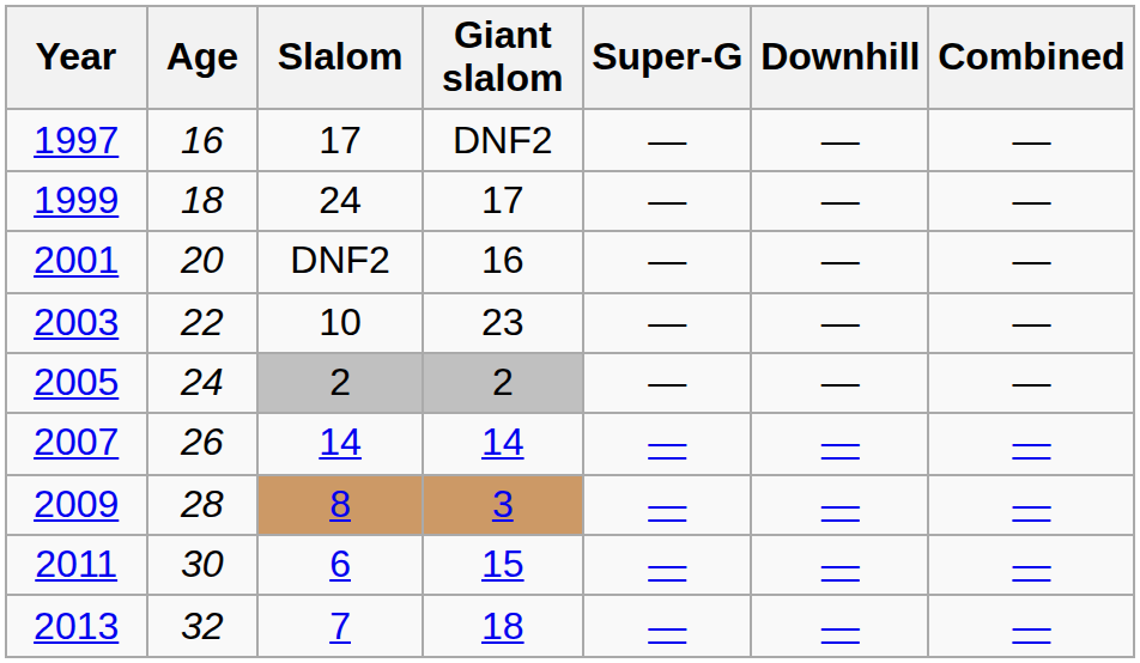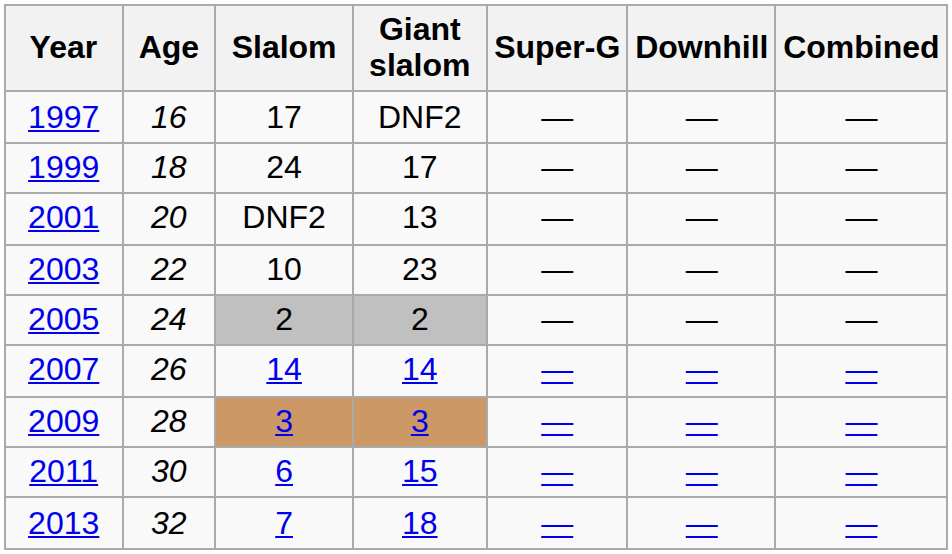2001 | Giant slalom: 16 -> 13
2009 | Slalom: 8 -> 3
